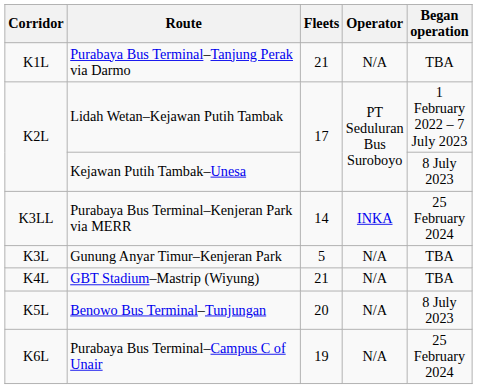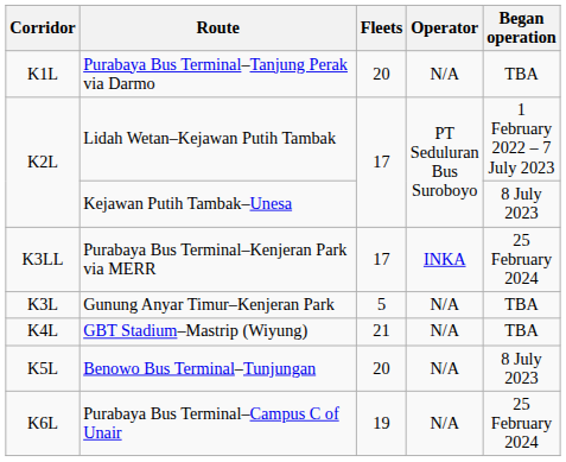Purabaya Bus Terminal–Tanjung Perak via Darmo | Fleets: 21 -> 20
Purabaya Bus Terminal–Kenjeran Park via MERR | Fleets: 14 -> 17
